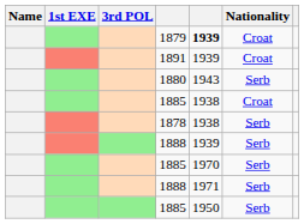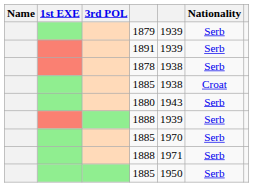1879 | column 5: bold -> normal
1879 | Nationality: Croat -> Serb
1891 | Nationality: Croat -> Serb
rows swapped: 1878 <-> 1880
